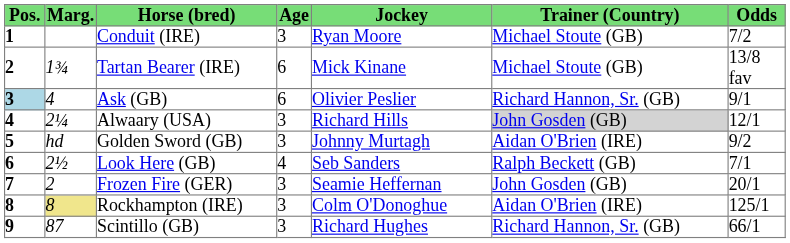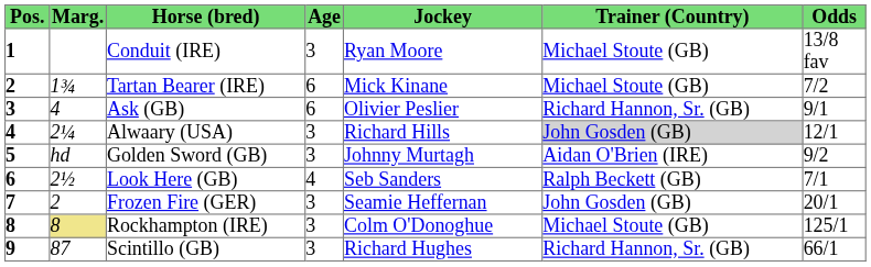Conduit (IRE) | Odds: 7/2 -> 13/8 fav
Tartan Bearer (IRE) | Odds: 13/8 fav -> 7/2
Ask (GB) | Pos.: lightblue background -> no background
Rockhampton (IRE) | Trainer (Country): Aidan O'Brien (IRE) -> Michael Stoute (GB)
